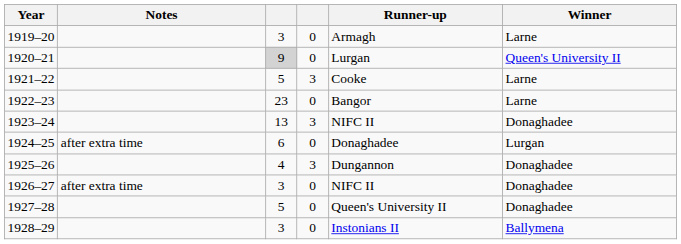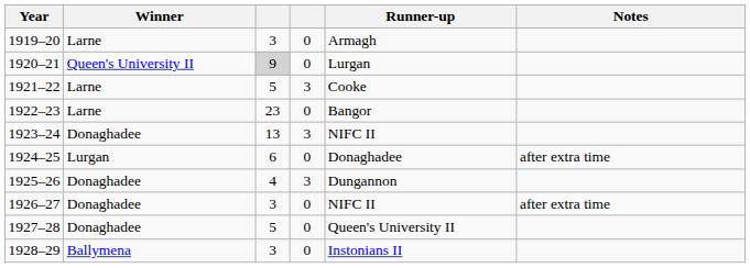columns swapped: Winner <-> Notes
